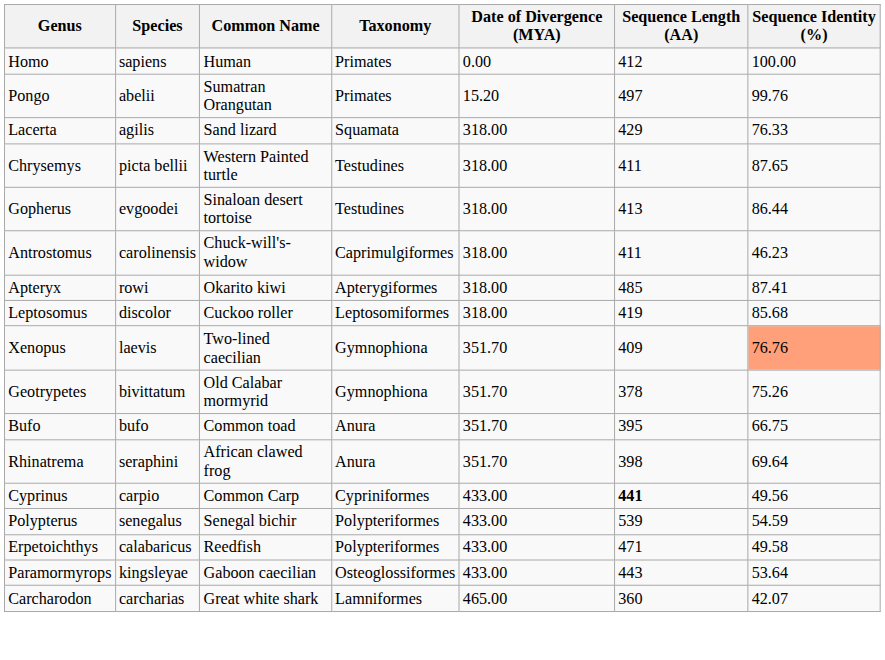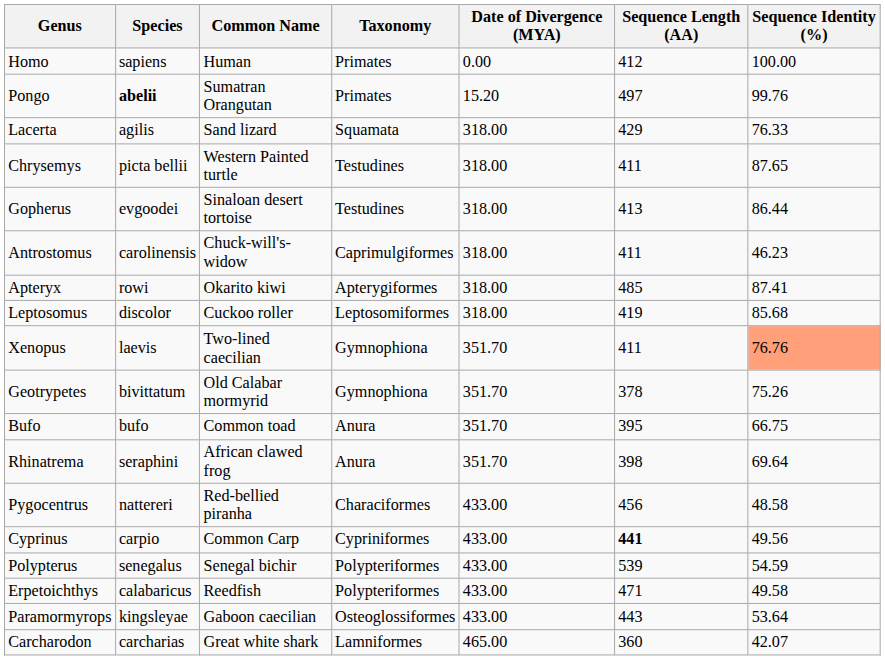Pongo | Species: normal -> bold
Xenopus | Sequence Length (AA): 409 -> 411
+ row: Pygocentrus | nattereri | Red-bellied piranha | Characiformes | 433.00 | 456 | 48.58
